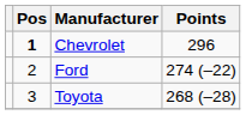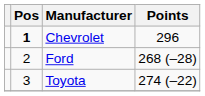Ford | Points: 274 (–22) -> 268 (–28)
Toyota | Points: 268 (–28) -> 274 (–22)
